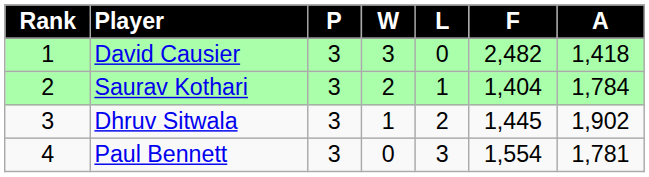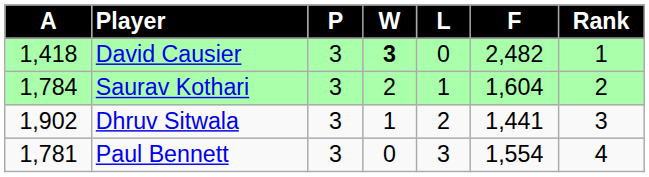columns swapped: Rank <-> A
David Causier | W: normal -> bold
Saurav Kothari | F: 1,404 -> 1,604
Dhruv Sitwala | F: 1,445 -> 1,441
